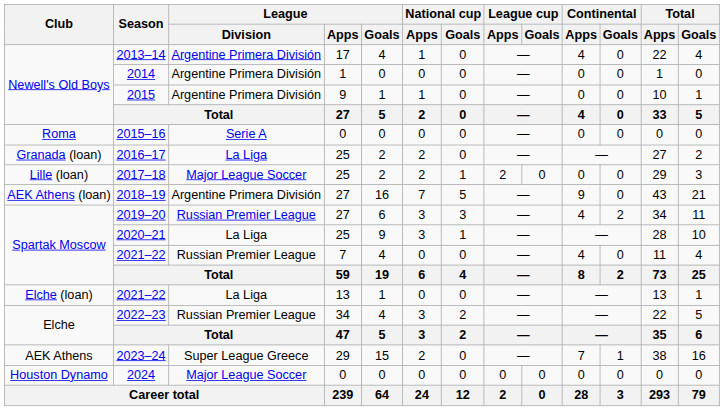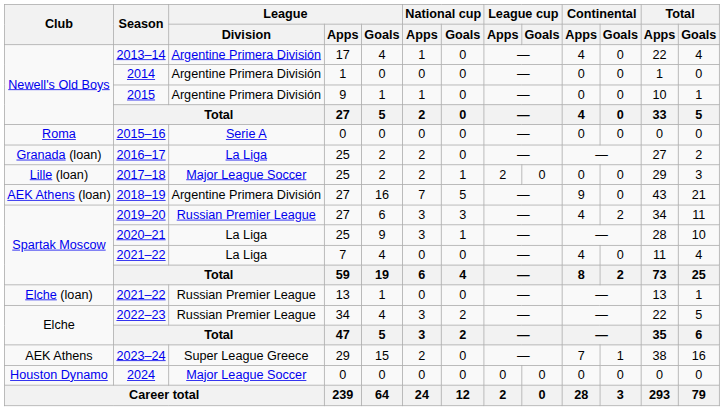Spartak Moscow / 2021–22 | League / Division: Russian Premier League -> La Liga
Elche (loan) / 2021–22 | League / Division: La Liga -> Russian Premier League
